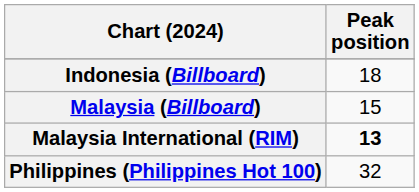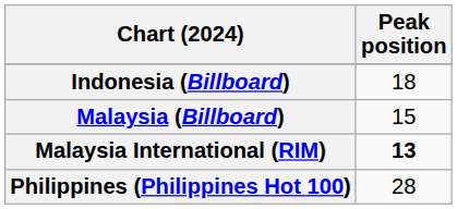Philippines (Philippines Hot 100) | Peak position: 32 -> 28
